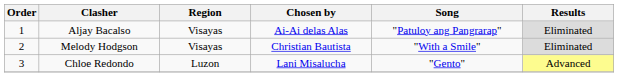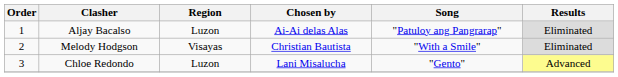Aljay Bacalso | Region: Visayas -> Luzon
